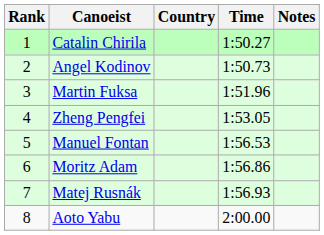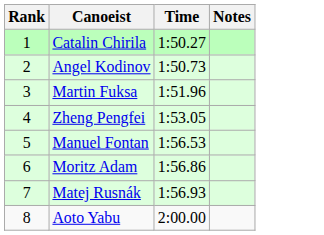- column: Country
